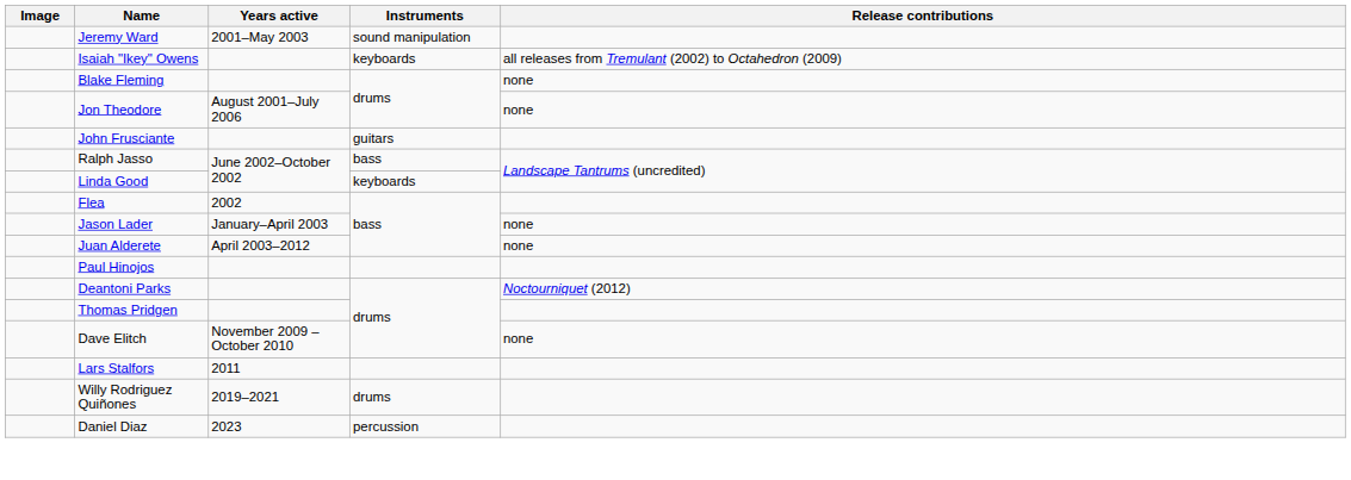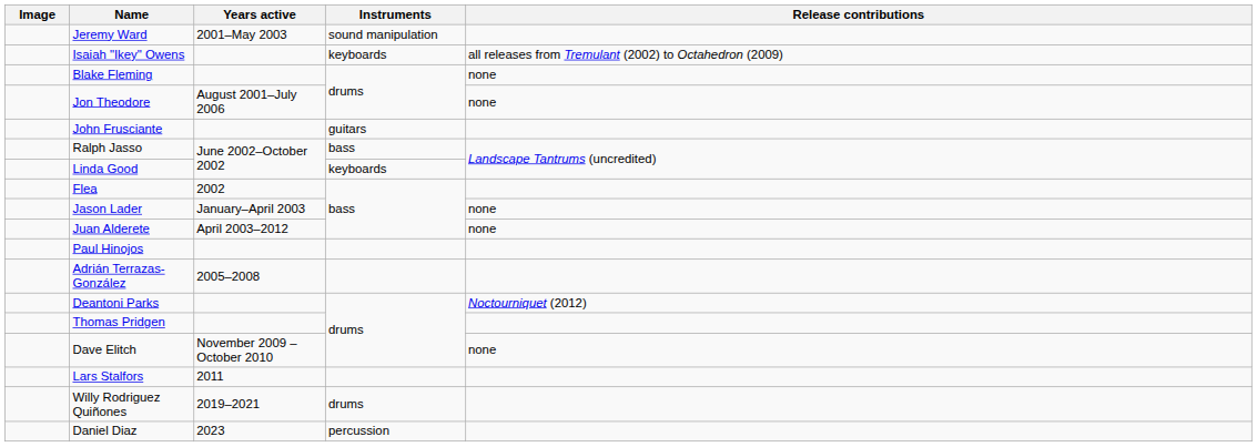+ row: Adrián Terrazas-González | 2005–2008
